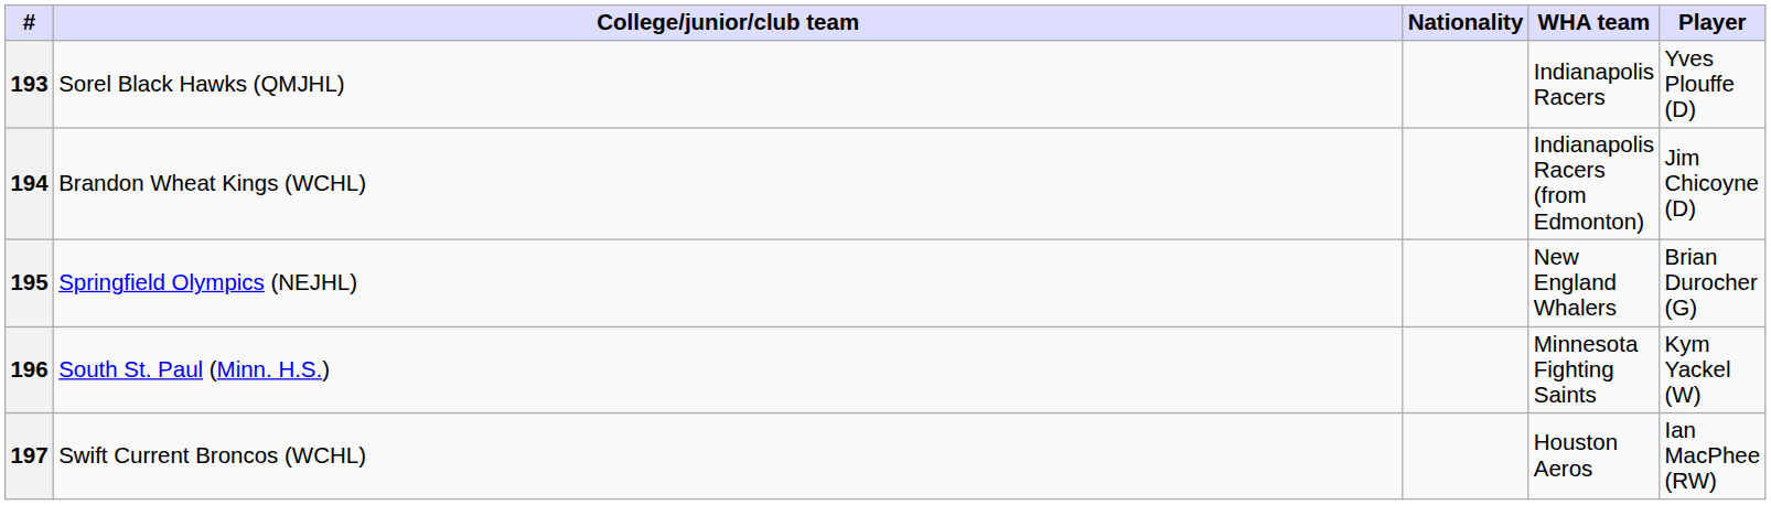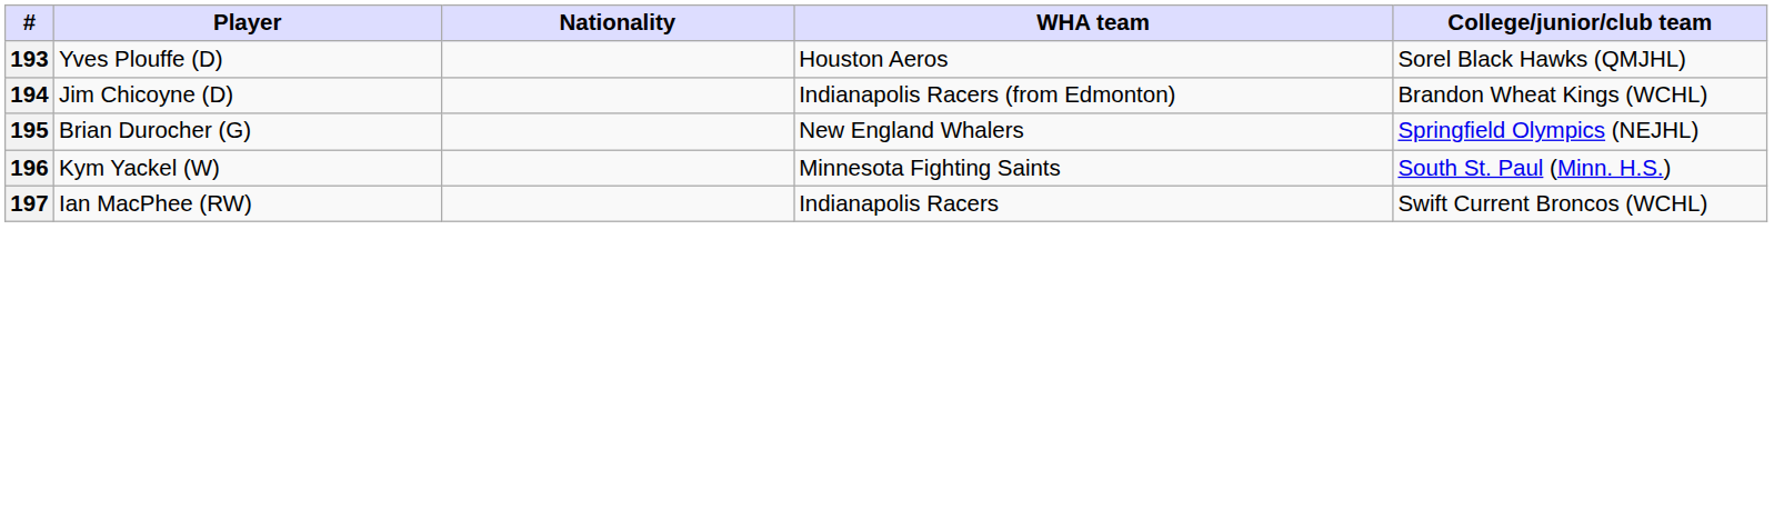columns swapped: Player <-> College/junior/club team
193 | WHA team: Indianapolis Racers -> Houston Aeros
197 | WHA team: Houston Aeros -> Indianapolis Racers
